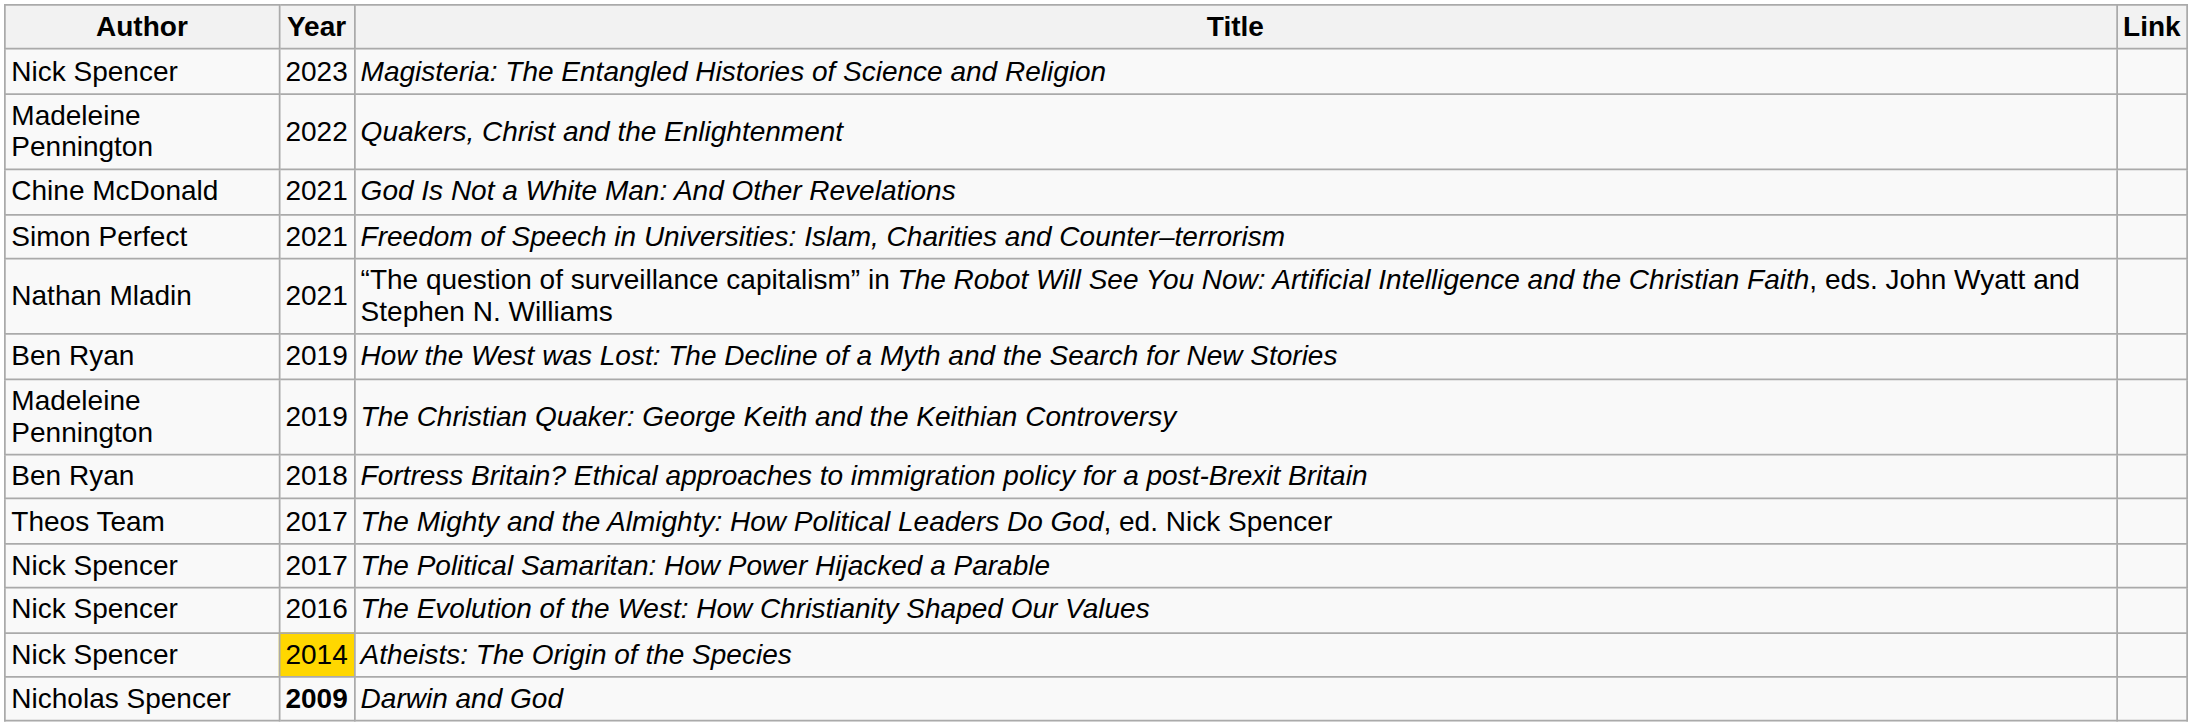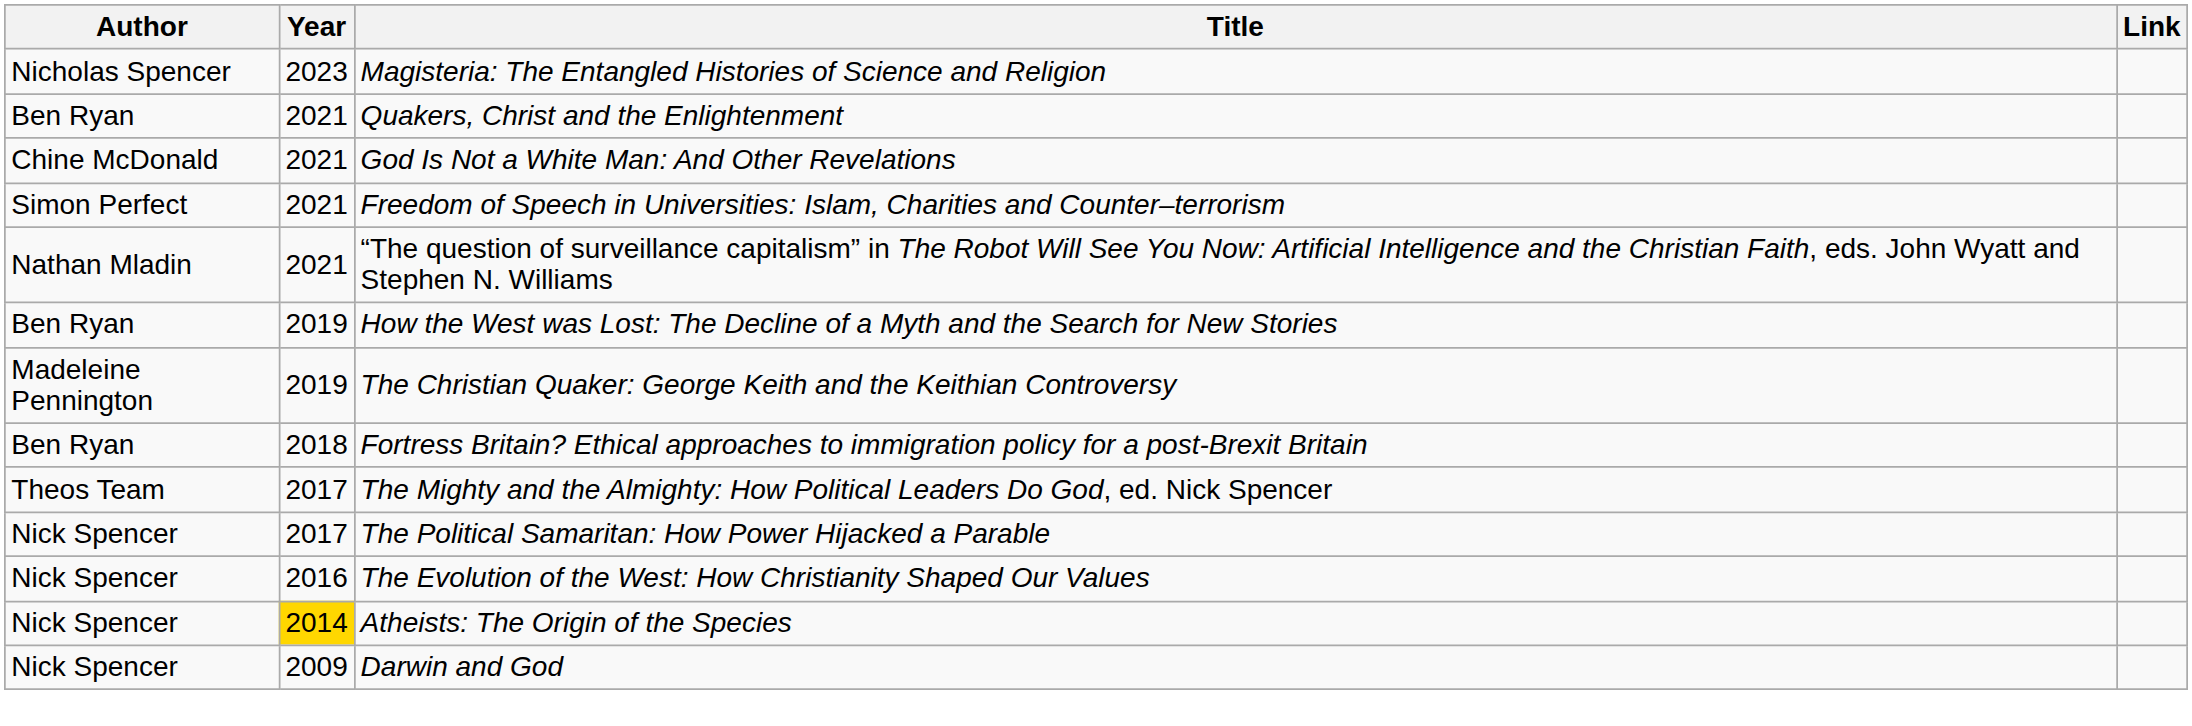Magisteria: The Entangled Histories of Science and Religion | Author: Nick Spencer -> Nicholas Spencer
Quakers, Christ and the Enlightenment | Author: Madeleine Pennington -> Ben Ryan
Quakers, Christ and the Enlightenment | Year: 2022 -> 2021
Darwin and God | Author: Nicholas Spencer -> Nick Spencer
Darwin and God | Year: bold -> normal
